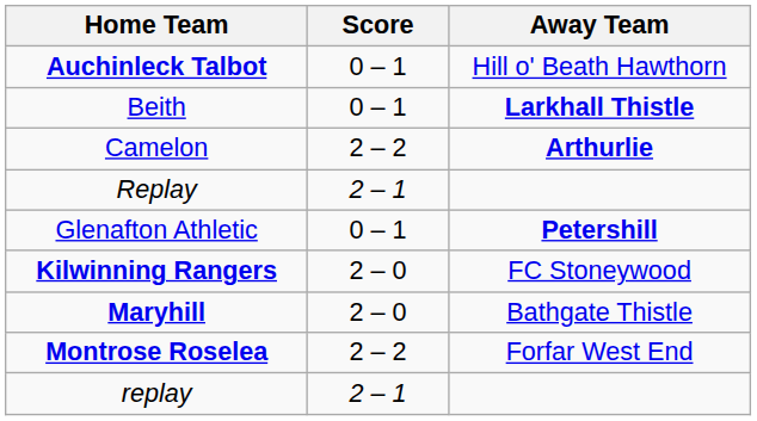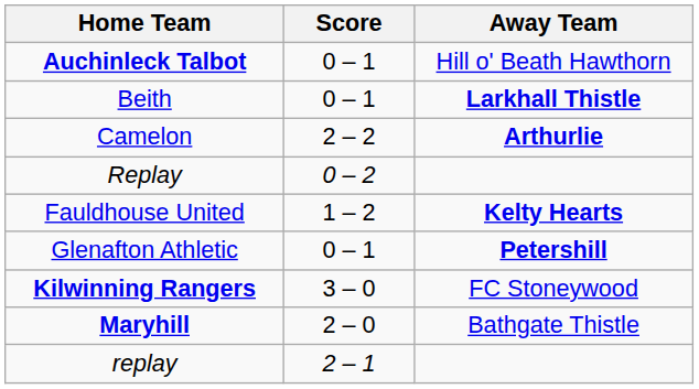Replay | Score: 2 – 1 -> 0 – 2
+ row: Fauldhouse United | 1 – 2 | Kelty Hearts
Kilwinning Rangers | Score: 2 – 0 -> 3 – 0
- row: Montrose Roselea | 2 – 2 | Forfar West End
